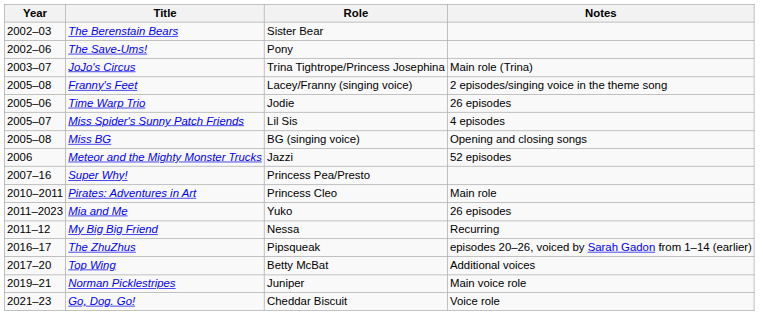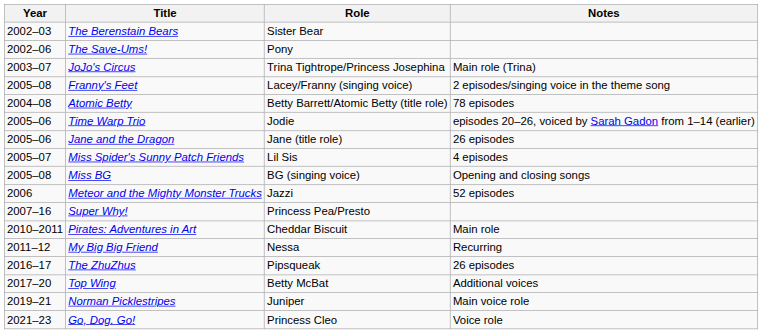+ row: 2004–08 | Atomic Betty | Betty Barrett/Atomic Betty (title role) | 78 episodes
Time Warp Trio | Notes: 26 episodes -> episodes 20–26, voiced by Sarah Gadon from 1–14 (earlier)
+ row: 2005–06 | Jane and the Dragon | Jane (title role) | 26 episodes
Pirates: Adventures in Art | Role: Princess Cleo -> Cheddar Biscuit
- row: 2011–2023 | Mia and Me | Yuko | 26 episodes
The ZhuZhus | Notes: episodes 20–26, voiced by Sarah Gadon from 1–14 (earlier) -> 26 episodes
Go, Dog. Go! | Role: Cheddar Biscuit -> Princess Cleo
